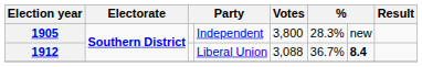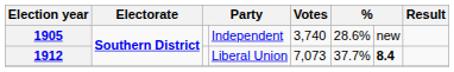1905 | Votes: 3,800 -> 3,740
1905 | column 6: 28.3% -> 28.6%
1912 | Votes: 3,088 -> 7,073
1912 | column 6: 36.7% -> 37.7%
